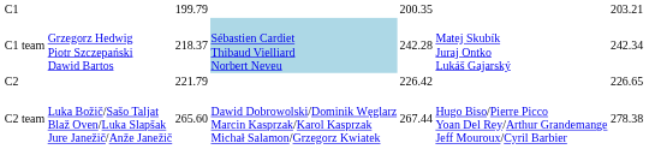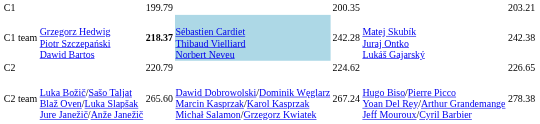C1 team | column 3: normal -> bold
C1 team | column 7: 242.34 -> 242.38
C2 | column 3: 221.79 -> 220.79
C2 | column 5: 226.42 -> 224.62
C2 team | column 5: 267.44 -> 267.24
